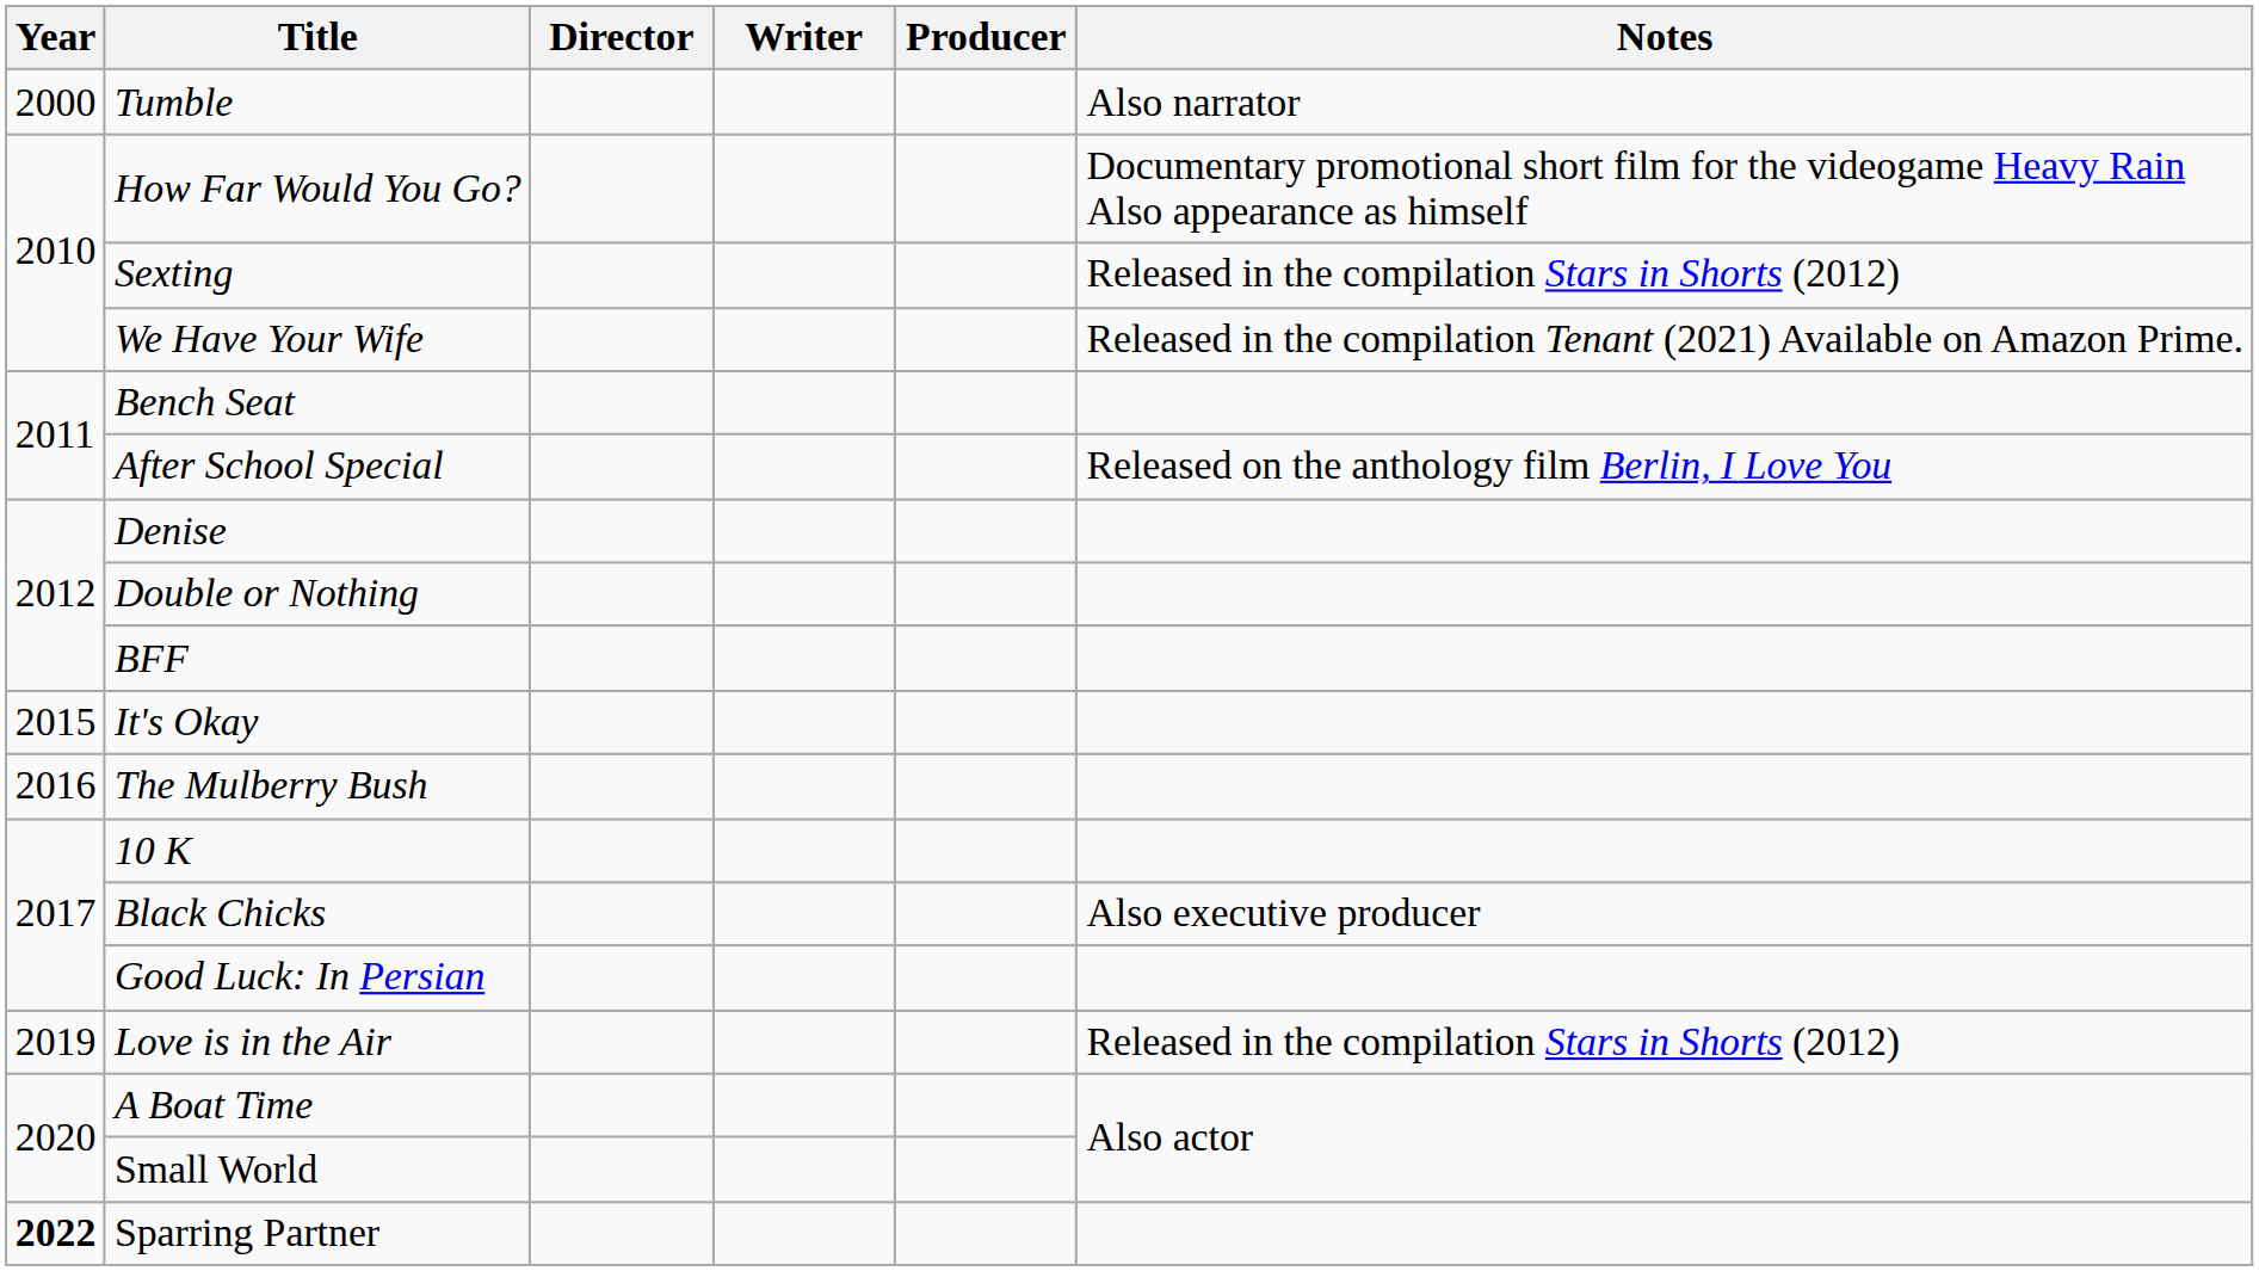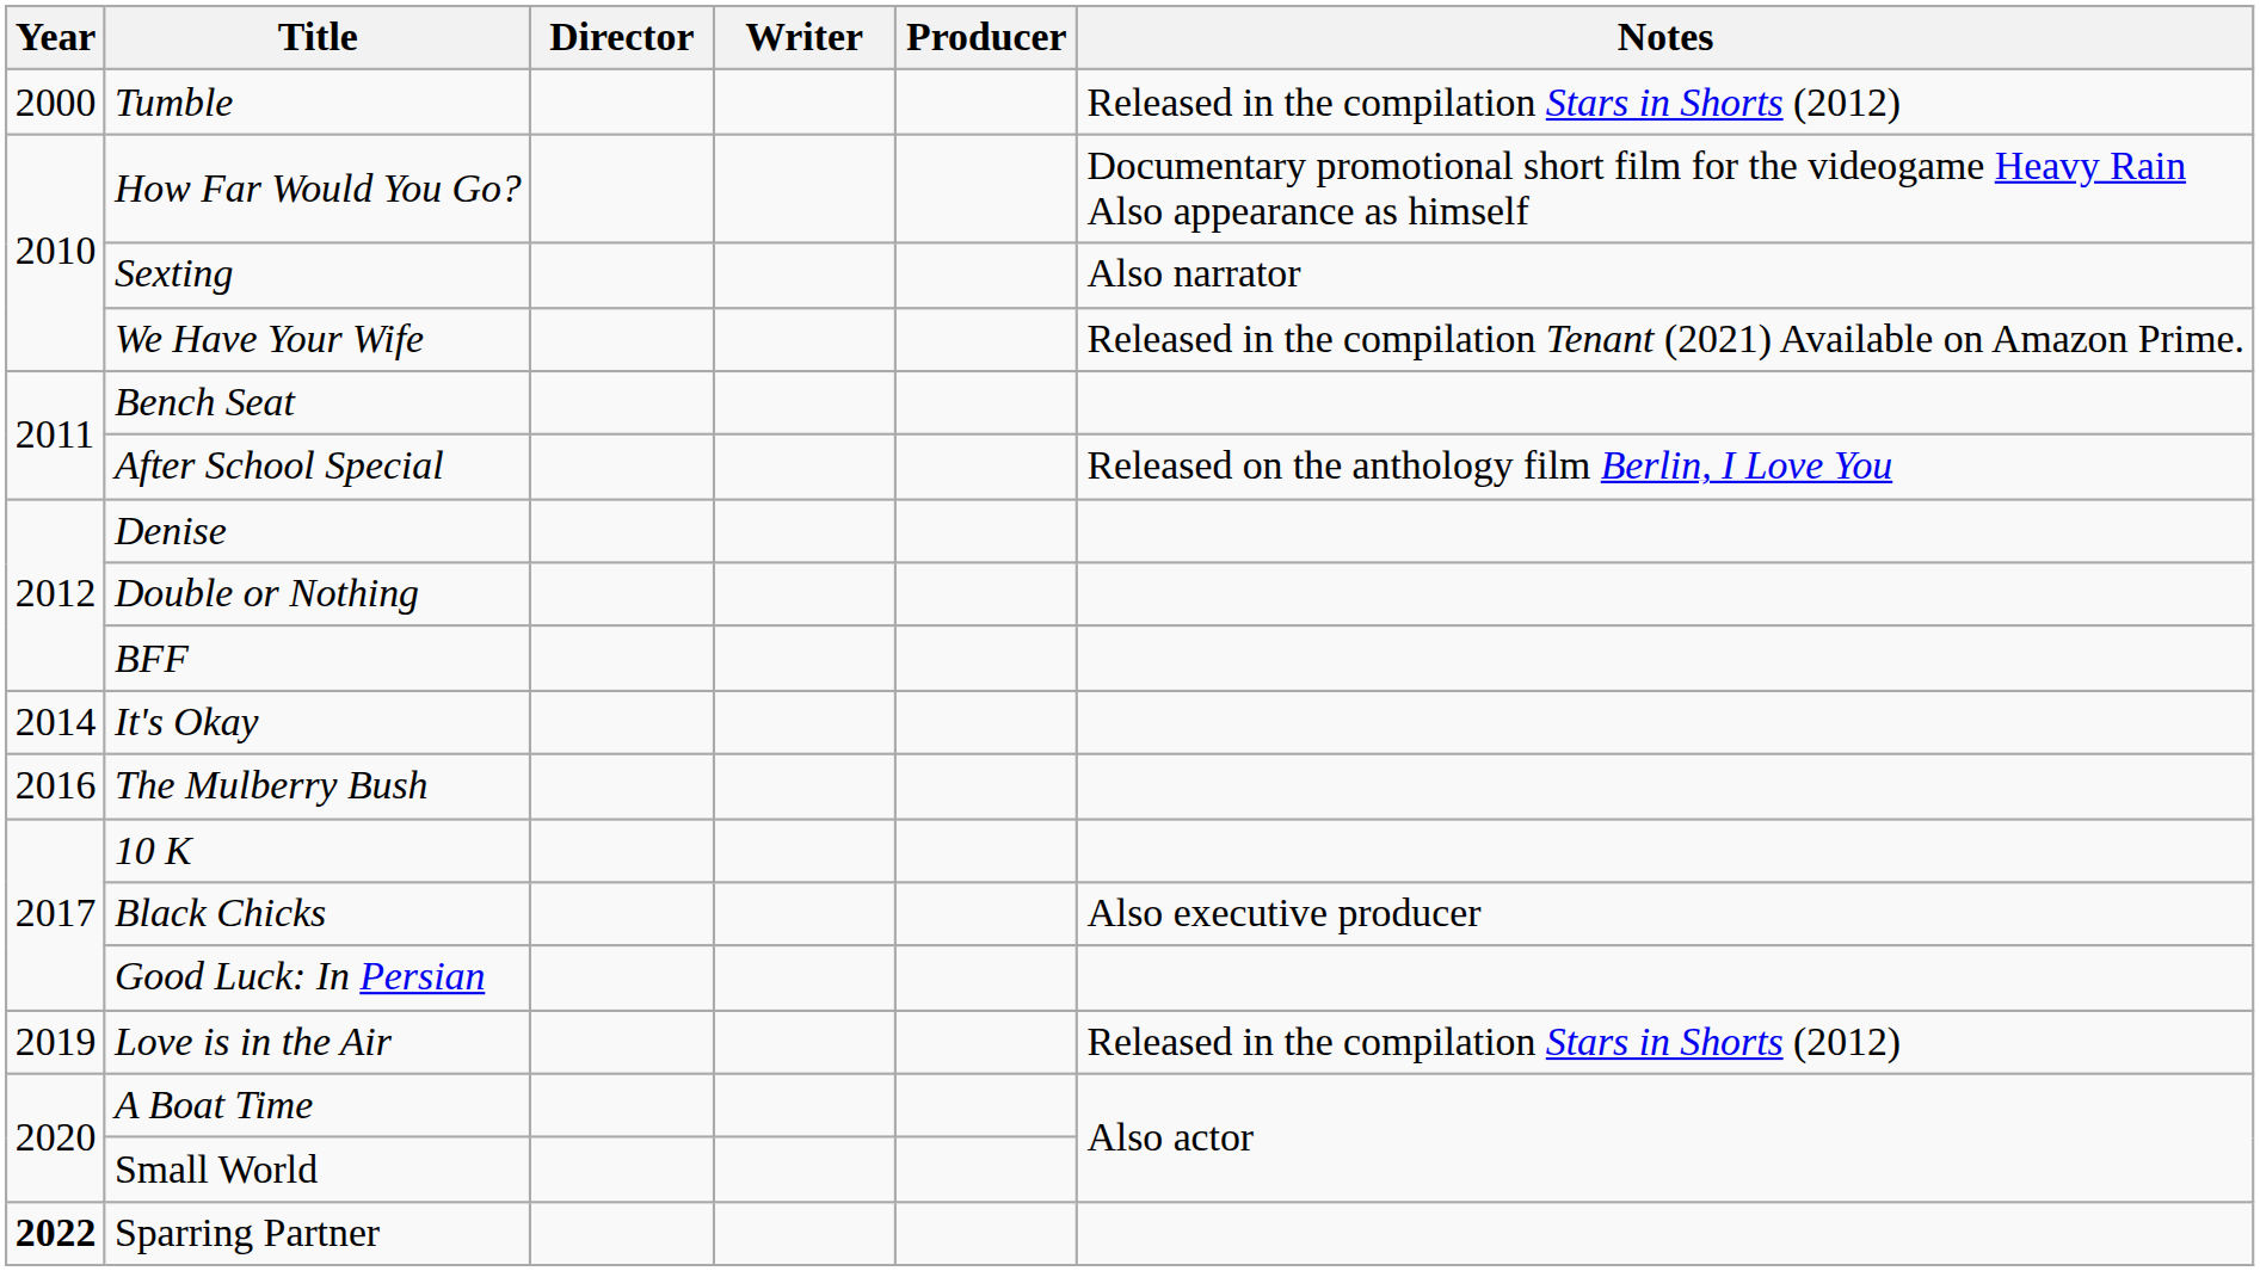Tumble | Notes: Also narrator -> Released in the compilation Stars in Shorts (2012)
Sexting | Notes: Released in the compilation Stars in Shorts (2012) -> Also narrator
It's Okay | Year: 2015 -> 2014
